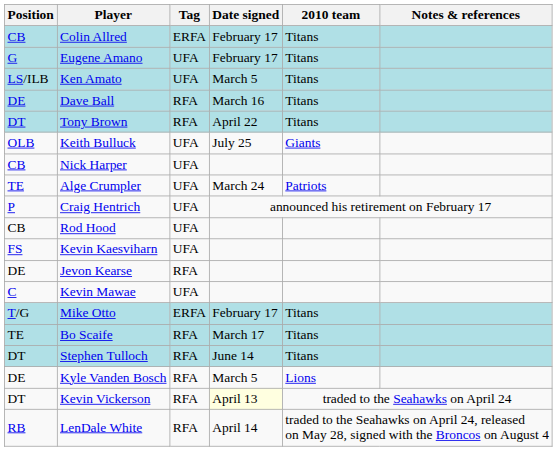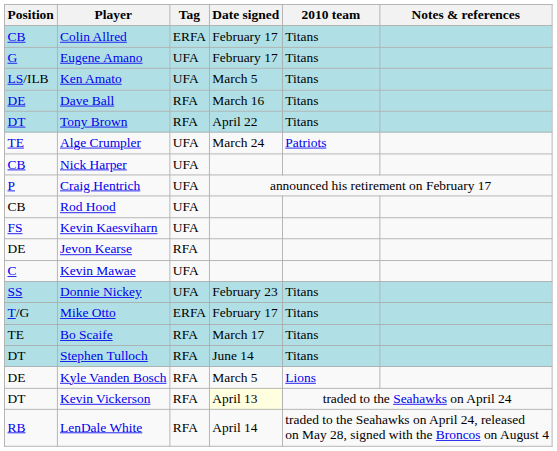- row: OLB | Keith Bulluck | UFA | July 25 | Giants
rows swapped: Alge Crumpler <-> Nick Harper
+ row: SS | Donnie Nickey | UFA | February 23 | Titans
